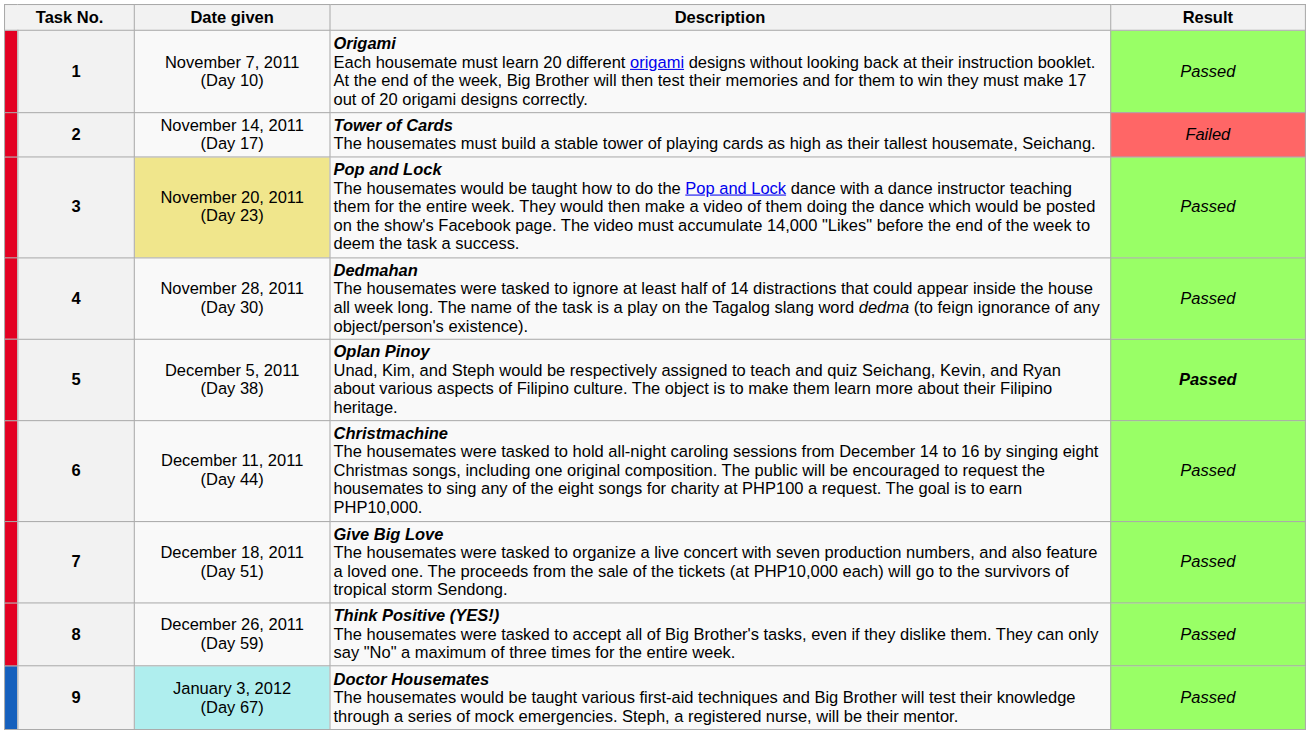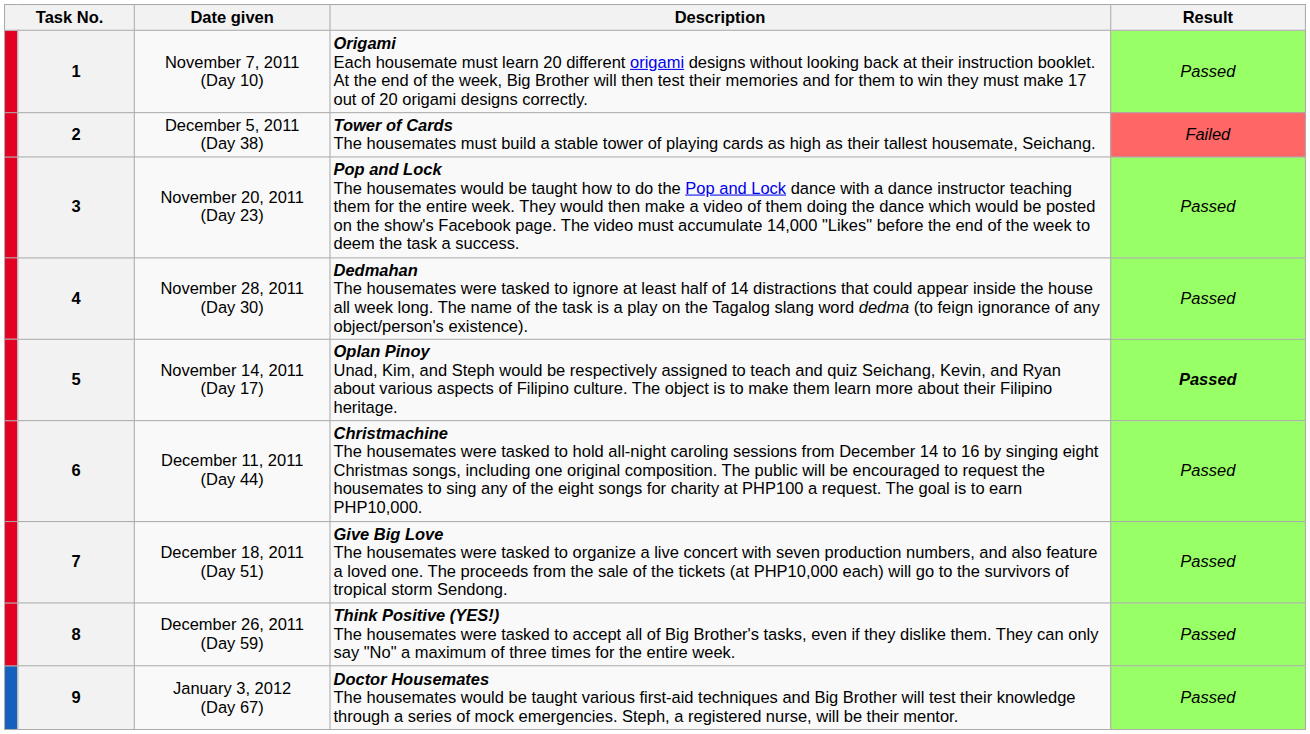2 | Date given: November 14, 2011 (Day 17) -> December 5, 2011 (Day 38)
3 | Date given: khaki background -> no background
5 | Date given: December 5, 2011 (Day 38) -> November 14, 2011 (Day 17)
9 | Date given: paleturquoise background -> no background
